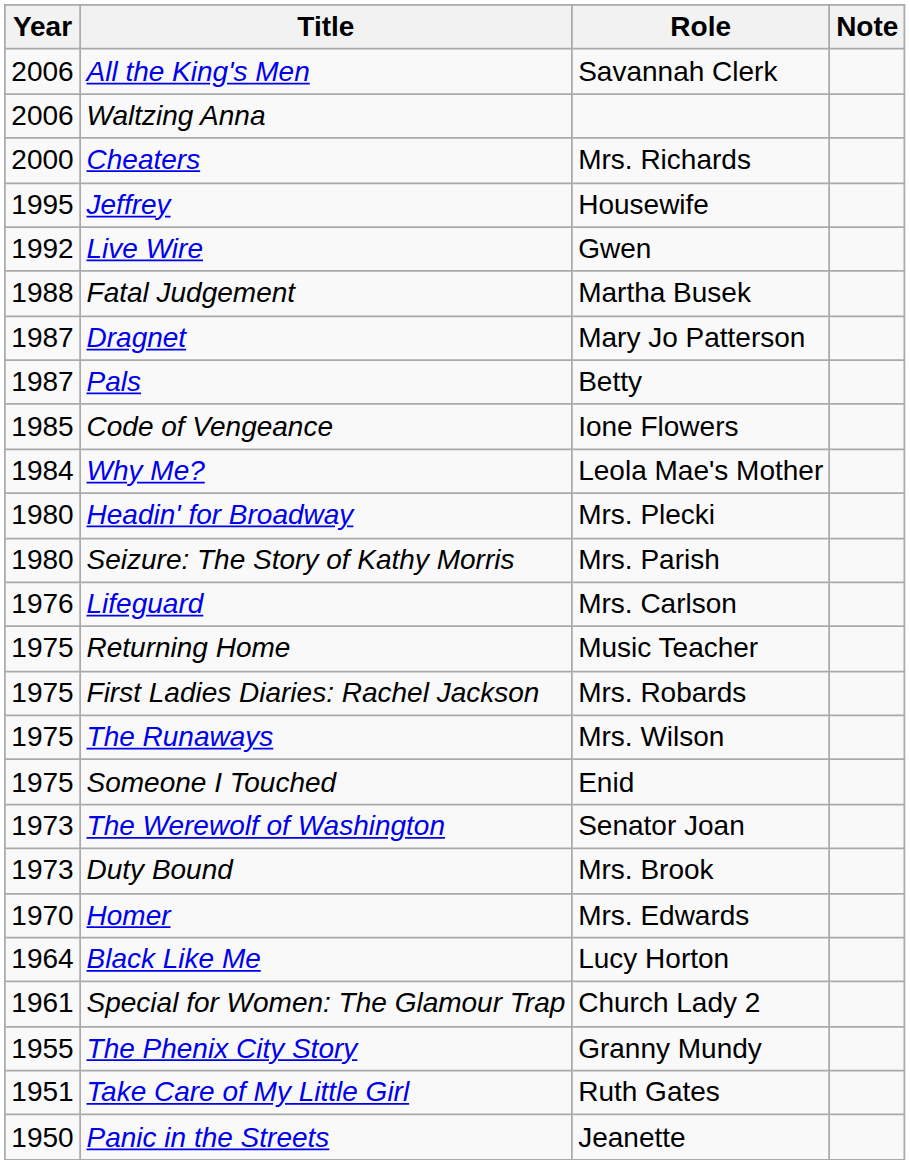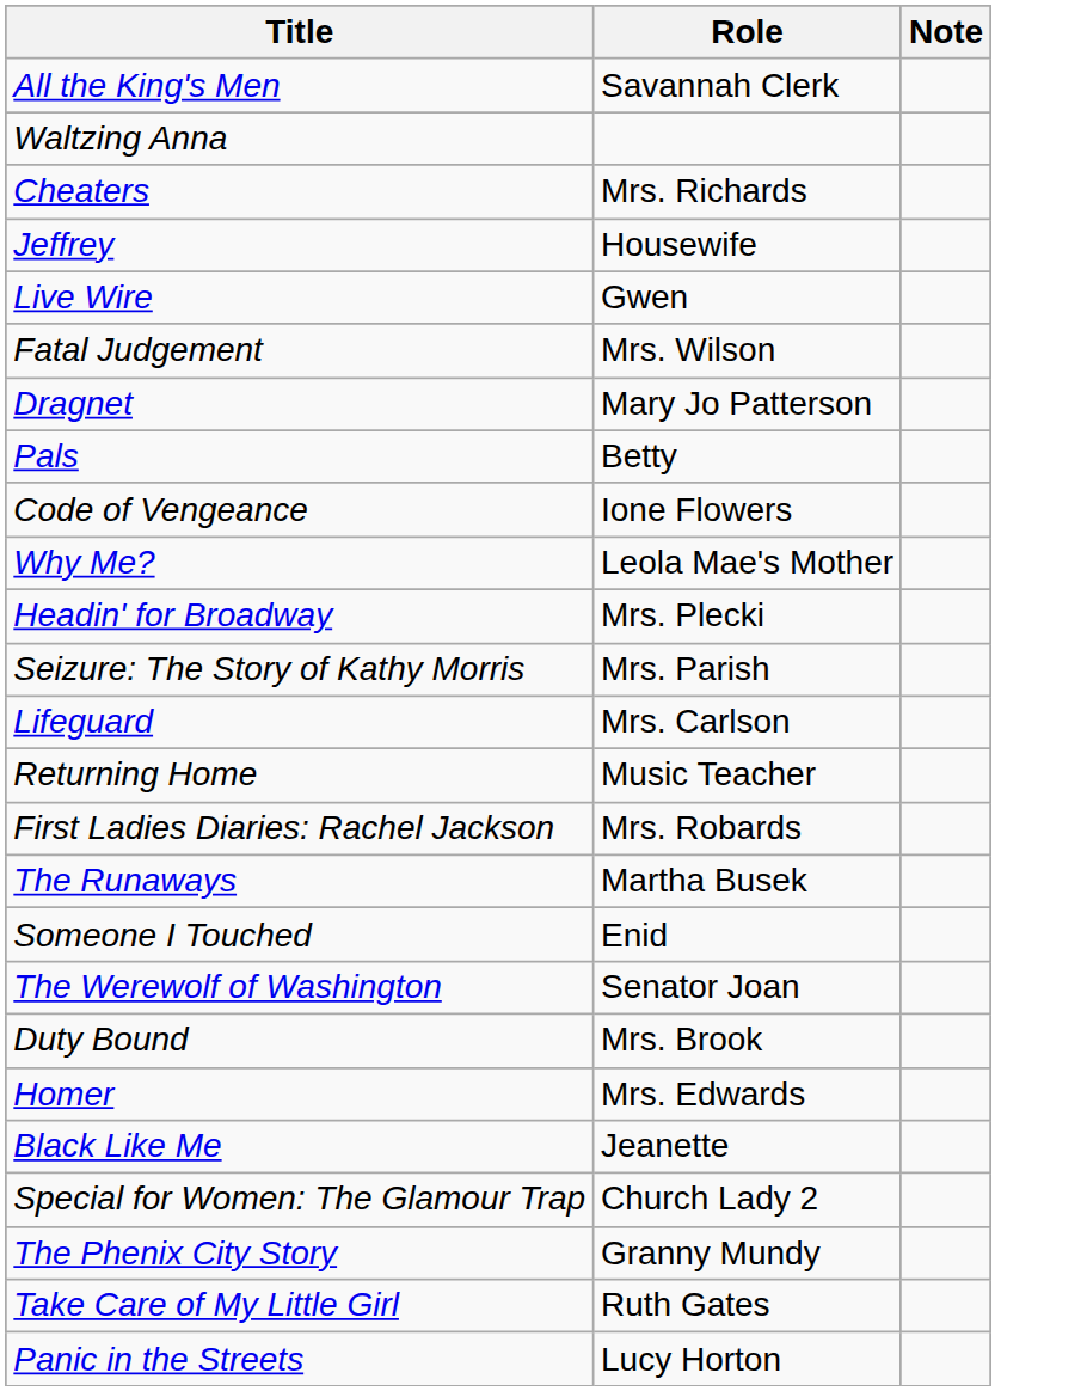- column: Year | 2006 | 2006 | 2000 | 1995 | 1992 | 1988 | 1987 | 1987 | 1985 | 1984 | 1980 | 1980 | 1976 | 1975 | 1975 | 1975 | 1975 | 1973 | 1973 | 1970 | 1964 | 1961 | 1955 | 1951 | 1950
Fatal Judgement | Role: Martha Busek -> Mrs. Wilson
The Runaways | Role: Mrs. Wilson -> Martha Busek
Black Like Me | Role: Lucy Horton -> Jeanette
Panic in the Streets | Role: Jeanette -> Lucy Horton
